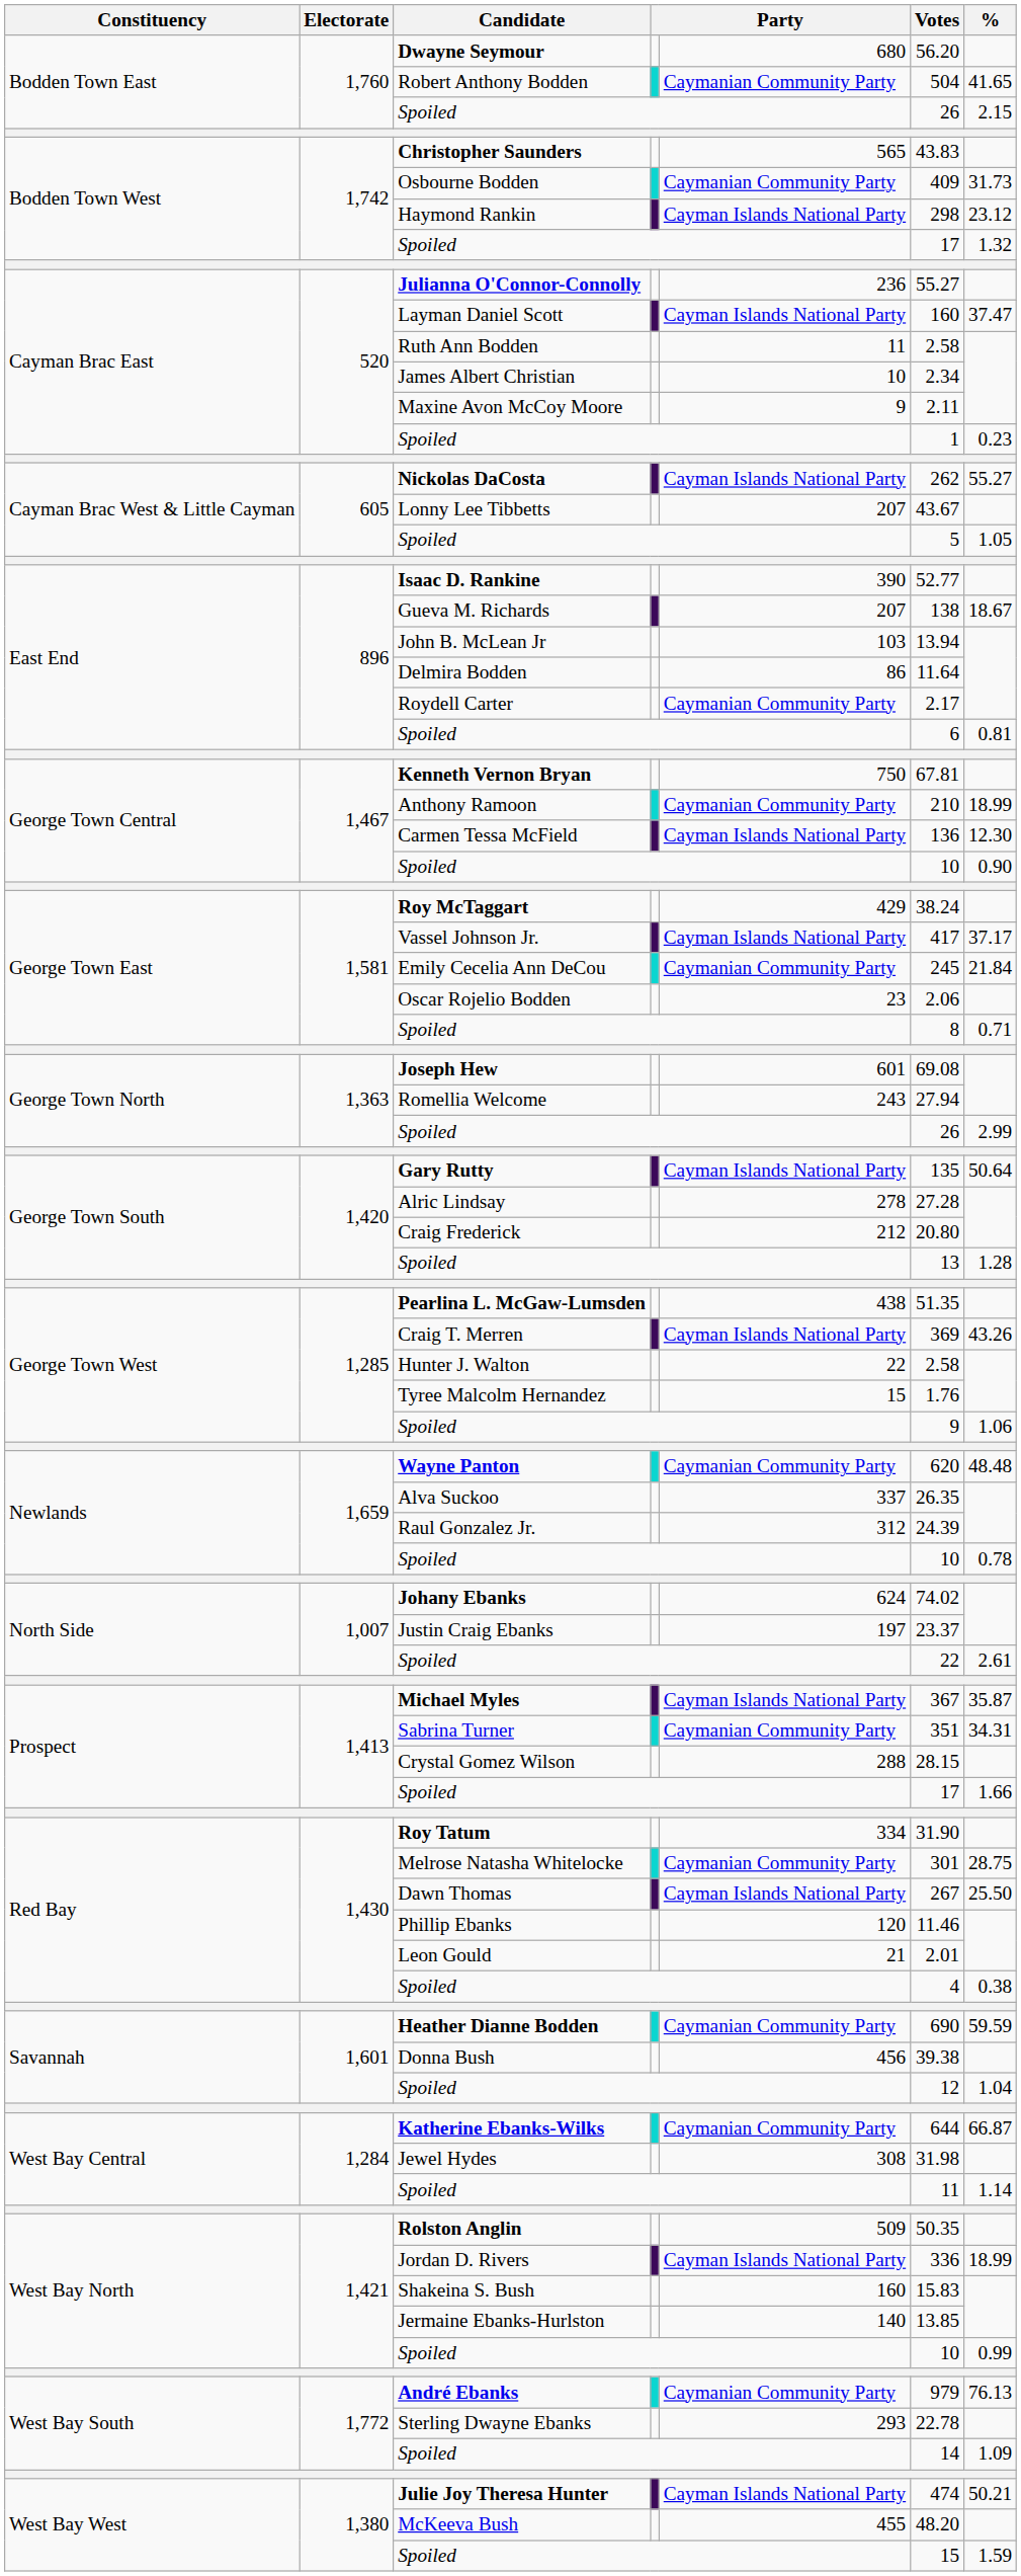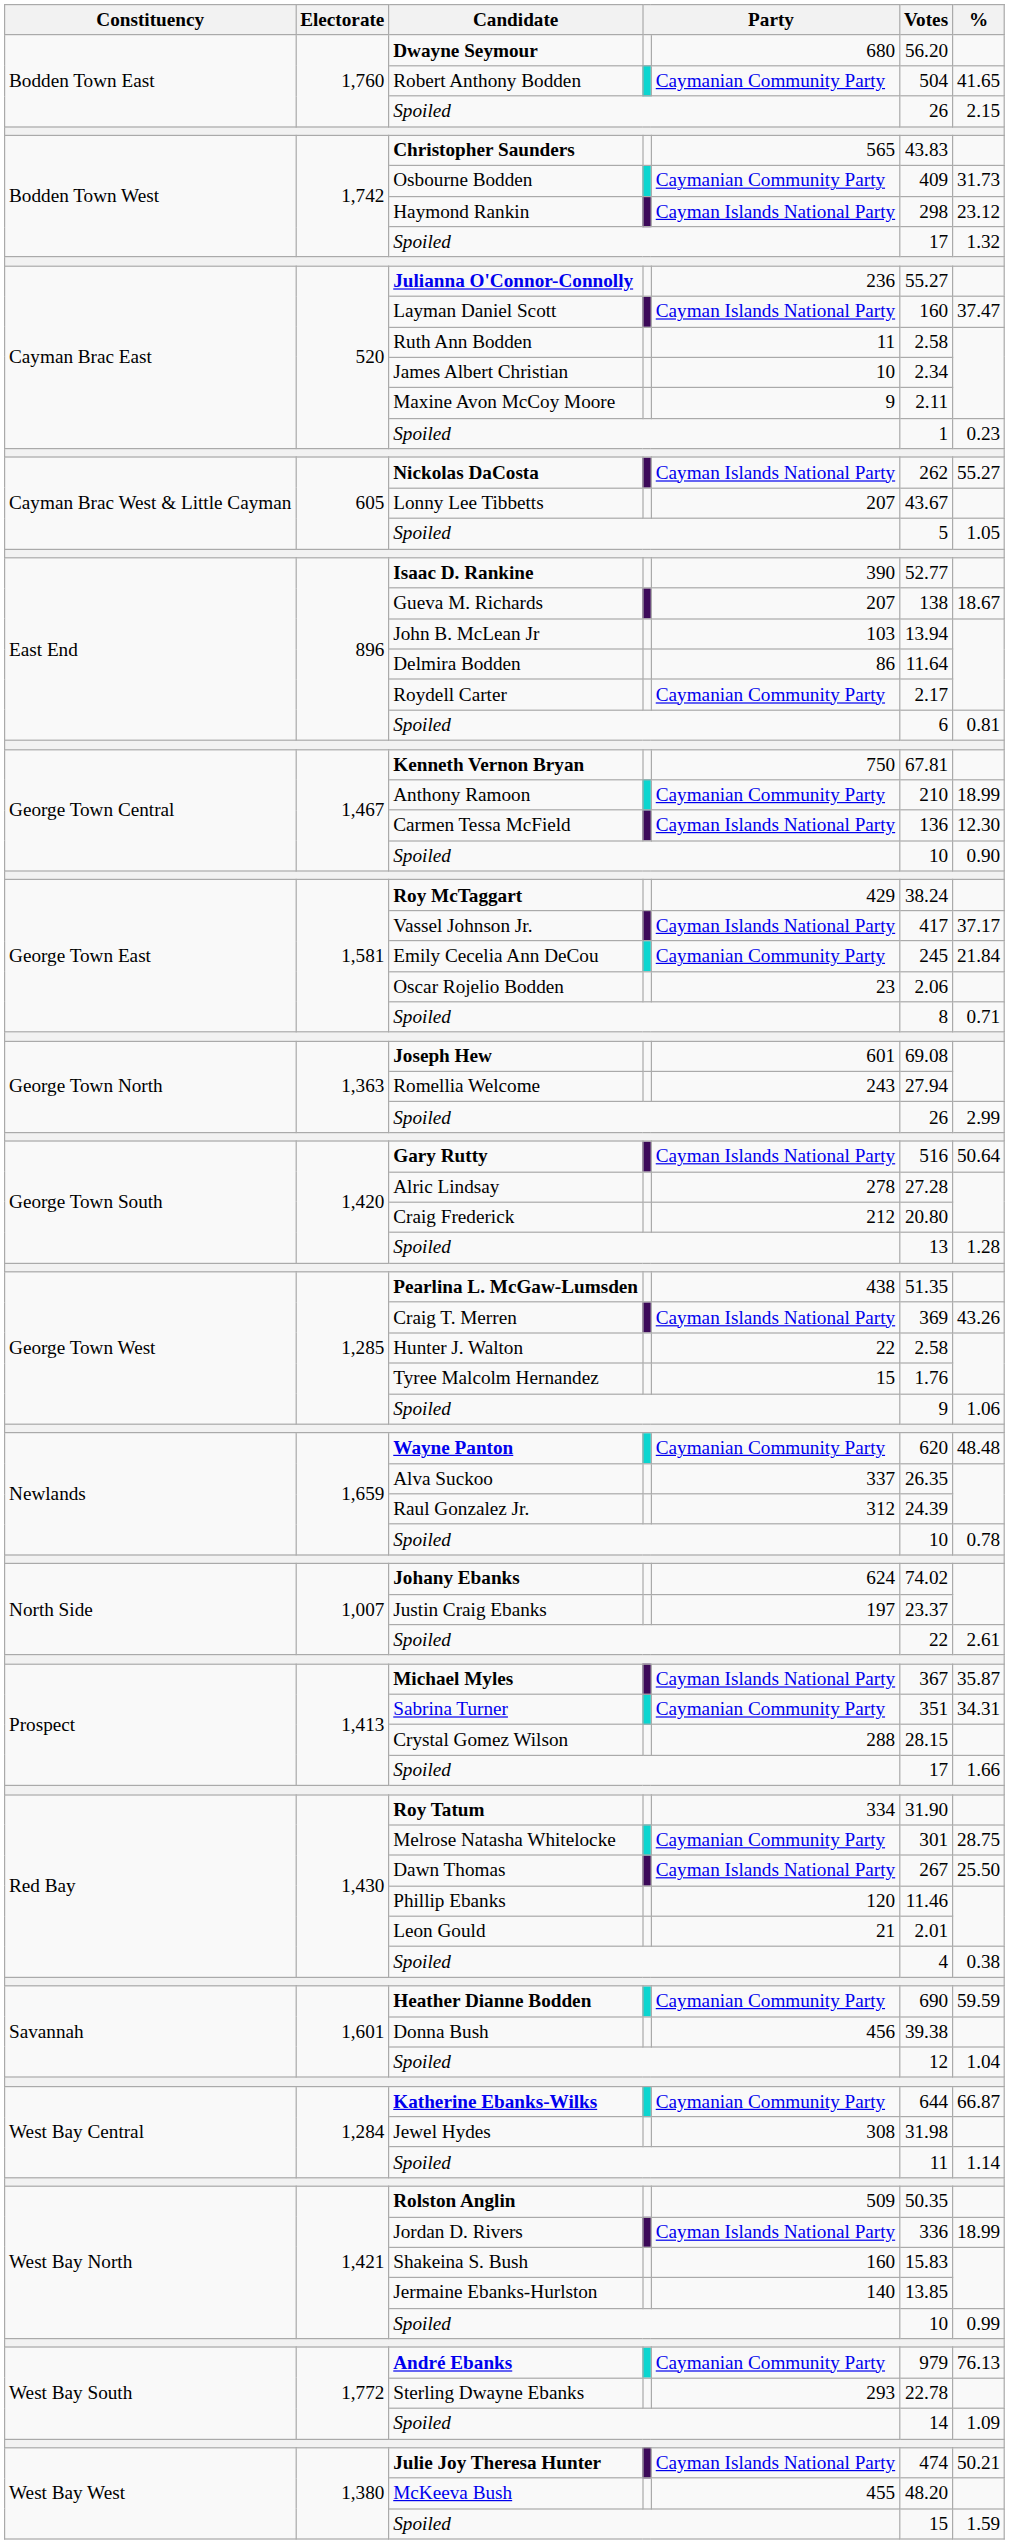Gary Rutty | Votes: 135 -> 516
